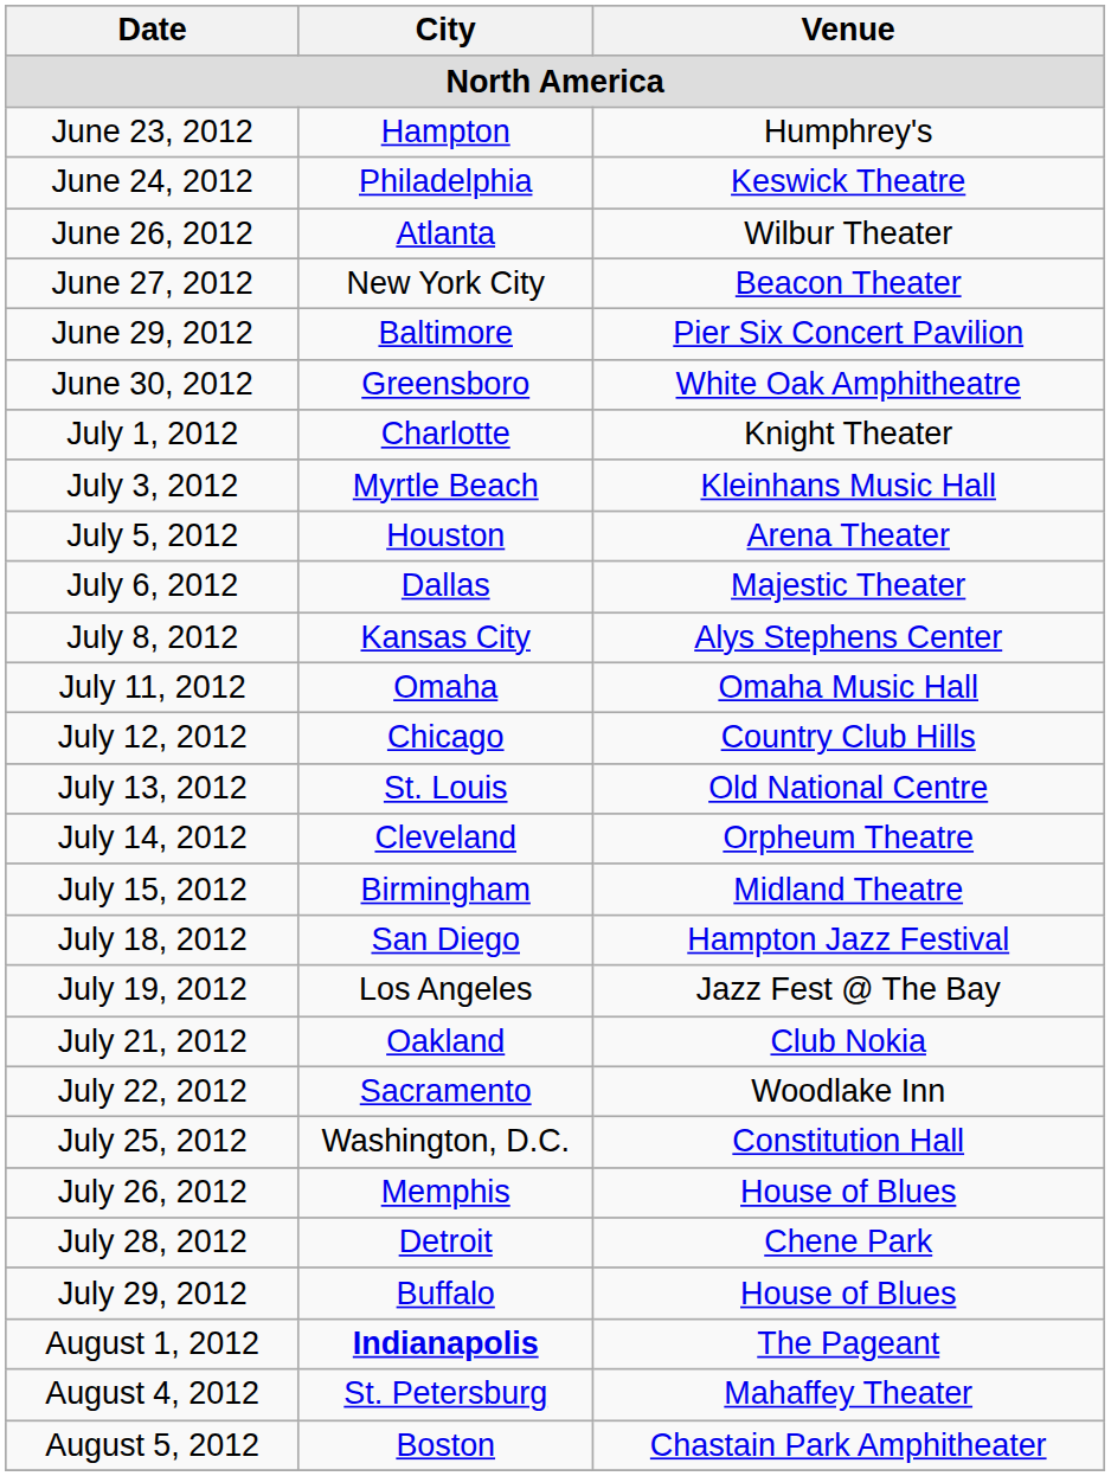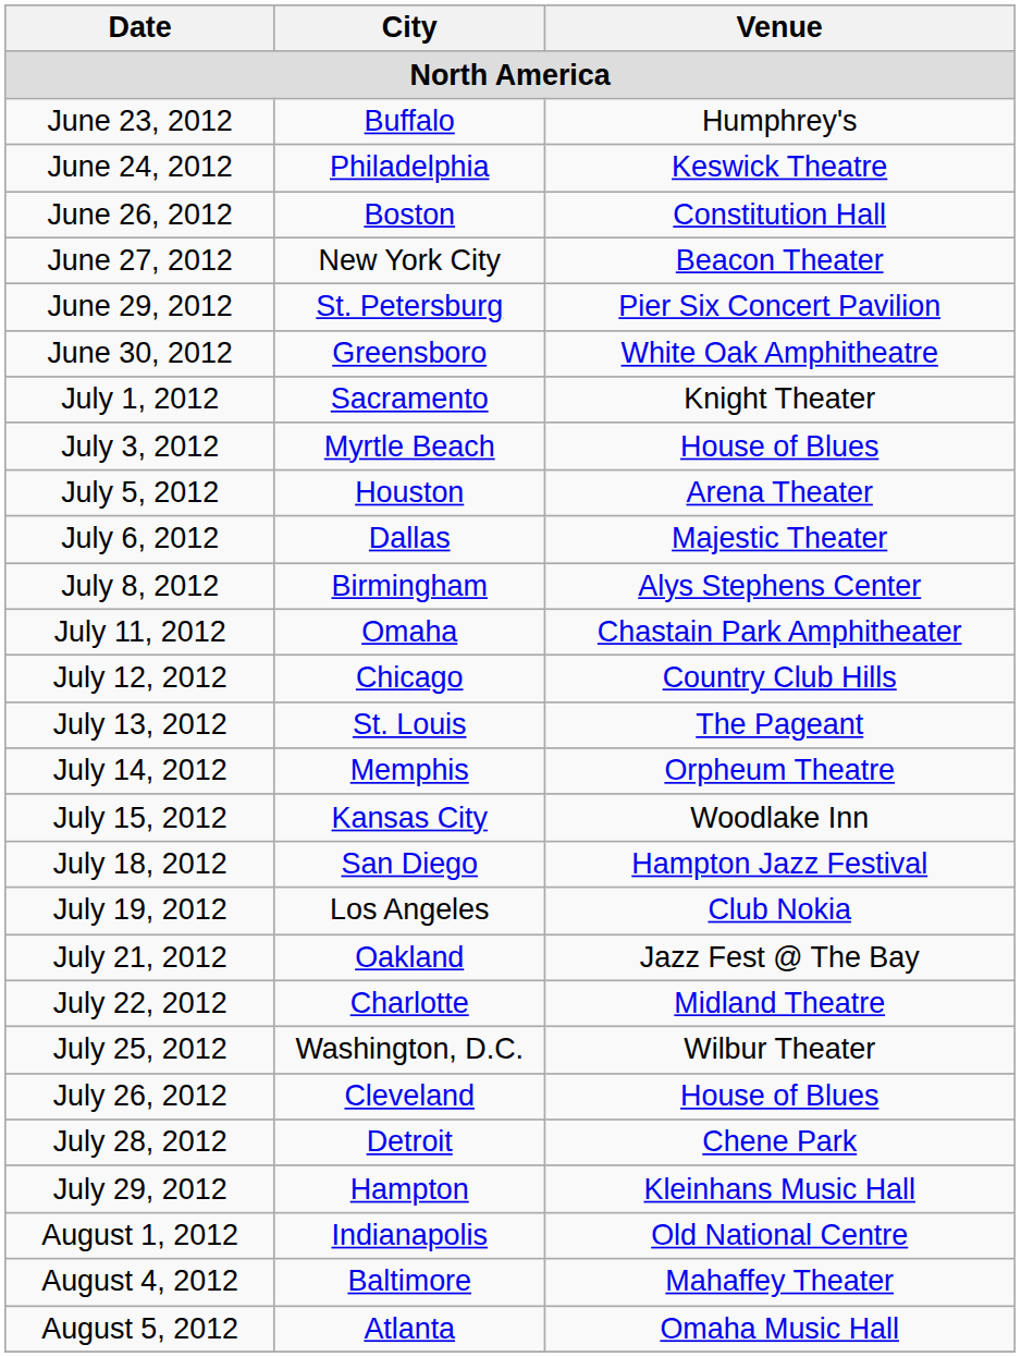June 23, 2012 | City: Hampton -> Buffalo
June 26, 2012 | City: Atlanta -> Boston
June 26, 2012 | Venue: Wilbur Theater -> Constitution Hall
June 29, 2012 | City: Baltimore -> St. Petersburg
July 1, 2012 | City: Charlotte -> Sacramento
July 3, 2012 | Venue: Kleinhans Music Hall -> House of Blues
July 8, 2012 | City: Kansas City -> Birmingham
July 11, 2012 | Venue: Omaha Music Hall -> Chastain Park Amphitheater
July 13, 2012 | Venue: Old National Centre -> The Pageant
July 14, 2012 | City: Cleveland -> Memphis
July 15, 2012 | City: Birmingham -> Kansas City
July 15, 2012 | Venue: Midland Theatre -> Woodlake Inn
July 19, 2012 | Venue: Jazz Fest @ The Bay -> Club Nokia
July 21, 2012 | Venue: Club Nokia -> Jazz Fest @ The Bay
July 22, 2012 | City: Sacramento -> Charlotte
July 22, 2012 | Venue: Woodlake Inn -> Midland Theatre
July 25, 2012 | Venue: Constitution Hall -> Wilbur Theater
July 26, 2012 | City: Memphis -> Cleveland
July 29, 2012 | City: Buffalo -> Hampton
July 29, 2012 | Venue: House of Blues -> Kleinhans Music Hall
August 1, 2012 | City: bold -> normal
August 1, 2012 | Venue: The Pageant -> Old National Centre
August 4, 2012 | City: St. Petersburg -> Baltimore
August 5, 2012 | City: Boston -> Atlanta
August 5, 2012 | Venue: Chastain Park Amphitheater -> Omaha Music Hall
